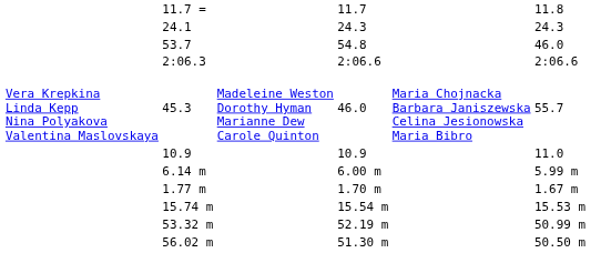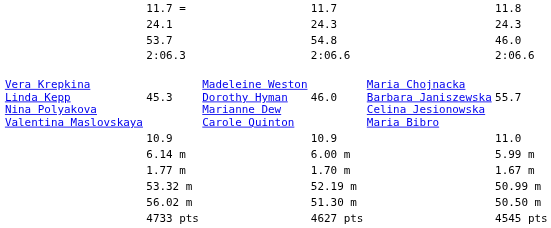- row: 15.74 m | 15.54 m | 15.53 m
+ row: 4733 pts | 4627 pts | 4545 pts
